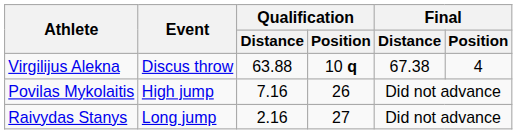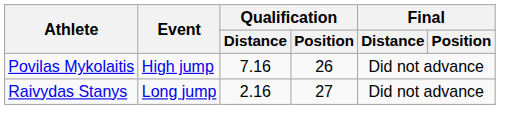- row: Virgilijus Alekna | Discus throw | 63.88 | 10 q | 67.38 | 4
